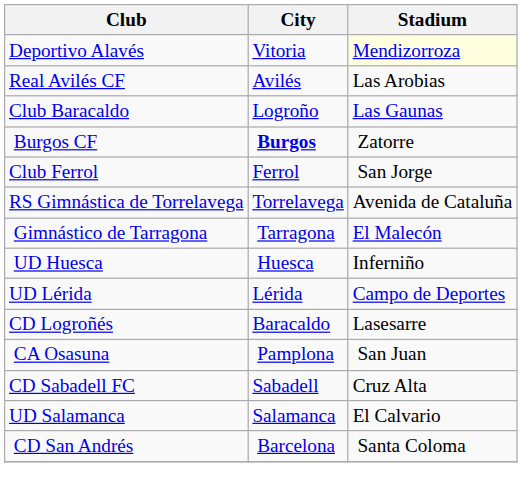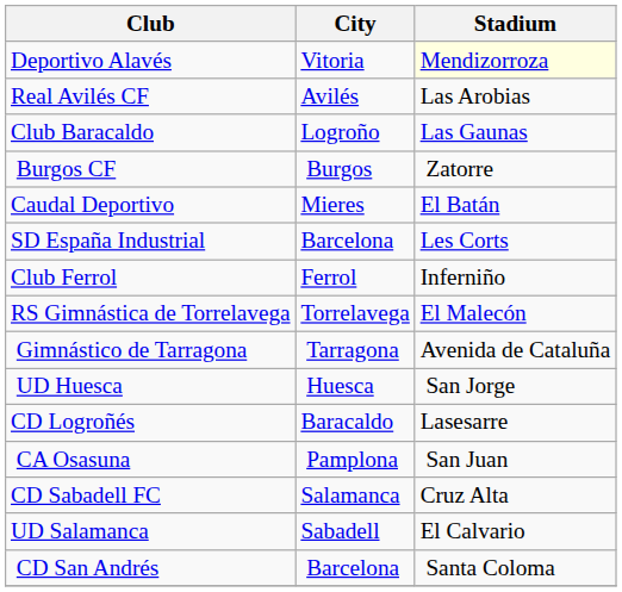Burgos CF | City: bold -> normal
+ row: Caudal Deportivo | Mieres | El Batán
+ row: SD España Industrial | Barcelona | Les Corts
Club Ferrol | Stadium: San Jorge -> Inferniño
RS Gimnástica de Torrelavega | Stadium: Avenida de Cataluña -> El Malecón
Gimnástico de Tarragona | Stadium: El Malecón -> Avenida de Cataluña
UD Huesca | Stadium: Inferniño -> San Jorge
- row: UD Lérida | Lérida | Campo de Deportes
CD Sabadell FC | City: Sabadell -> Salamanca
UD Salamanca | City: Salamanca -> Sabadell
